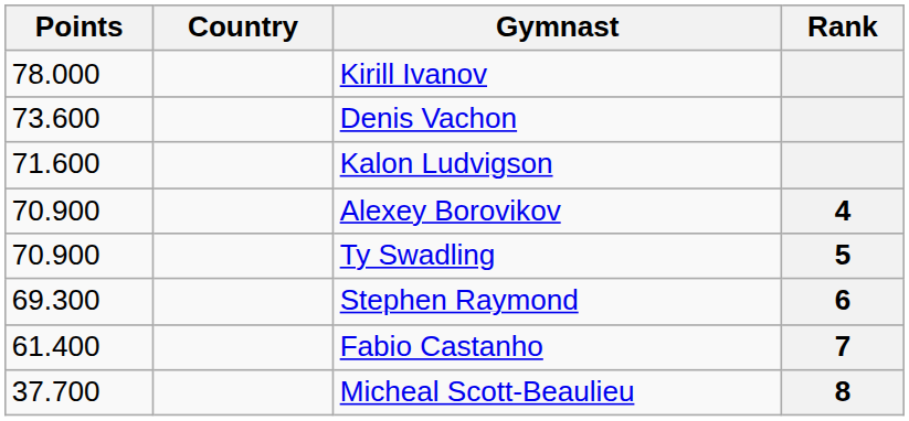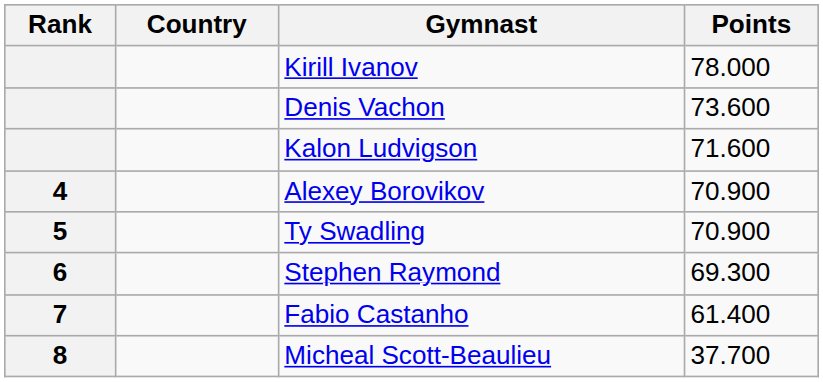columns swapped: Rank <-> Points
